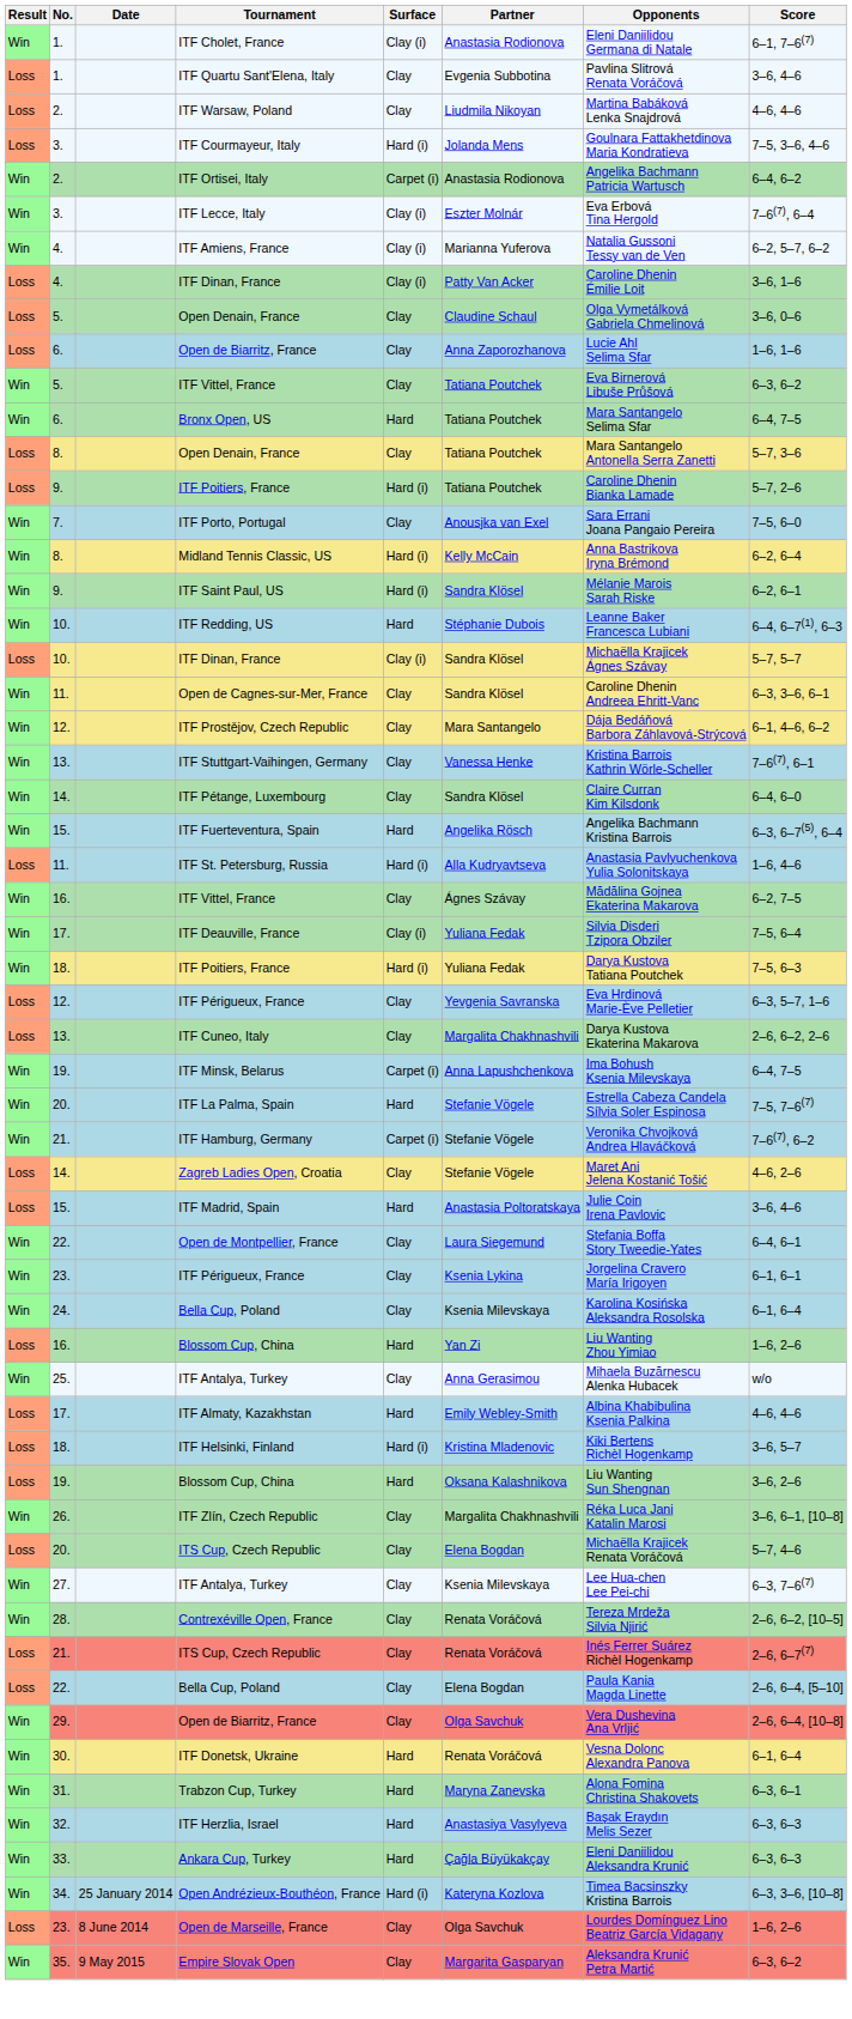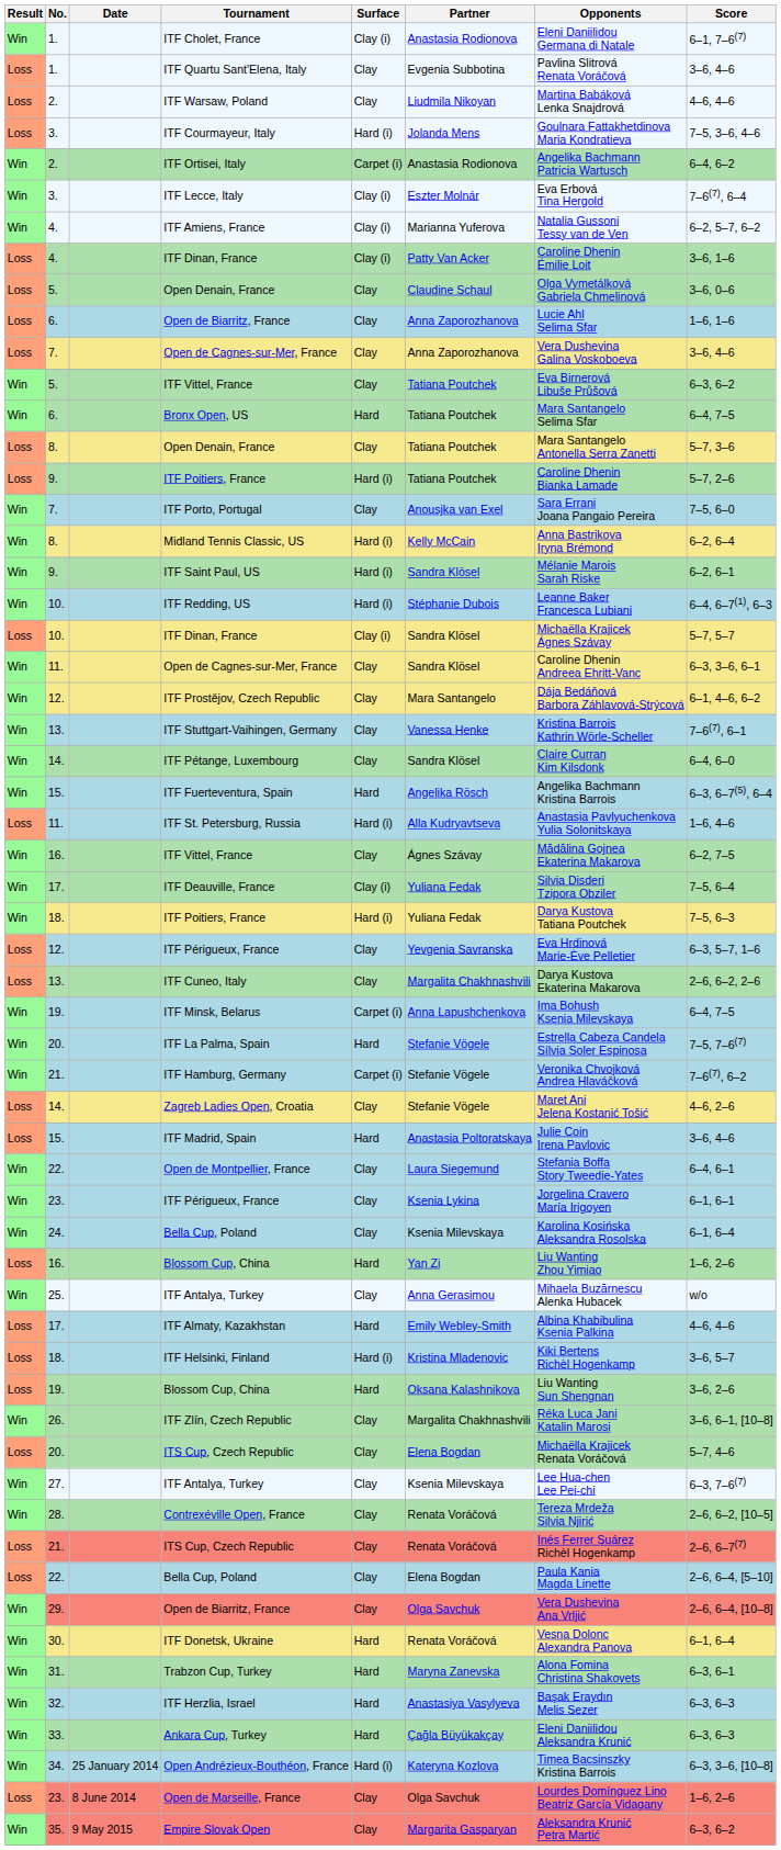+ row: Loss | 7. | Open de Cagnes-sur-Mer, France | Clay | Anna Zaporozhanova | Vera Dushevina Galina Voskoboeva | 3–6, 4–6
ITF Redding, US | Surface: Hard -> Hard (i)
